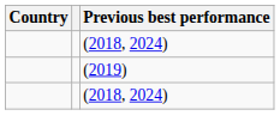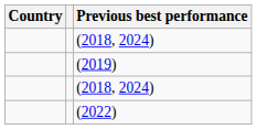+ row: (2022)
